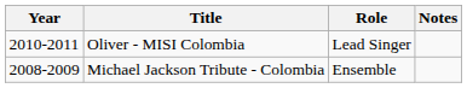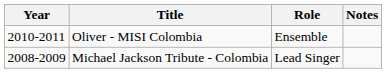Oliver - MISI Colombia | Role: Lead Singer -> Ensemble
Michael Jackson Tribute - Colombia | Role: Ensemble -> Lead Singer
